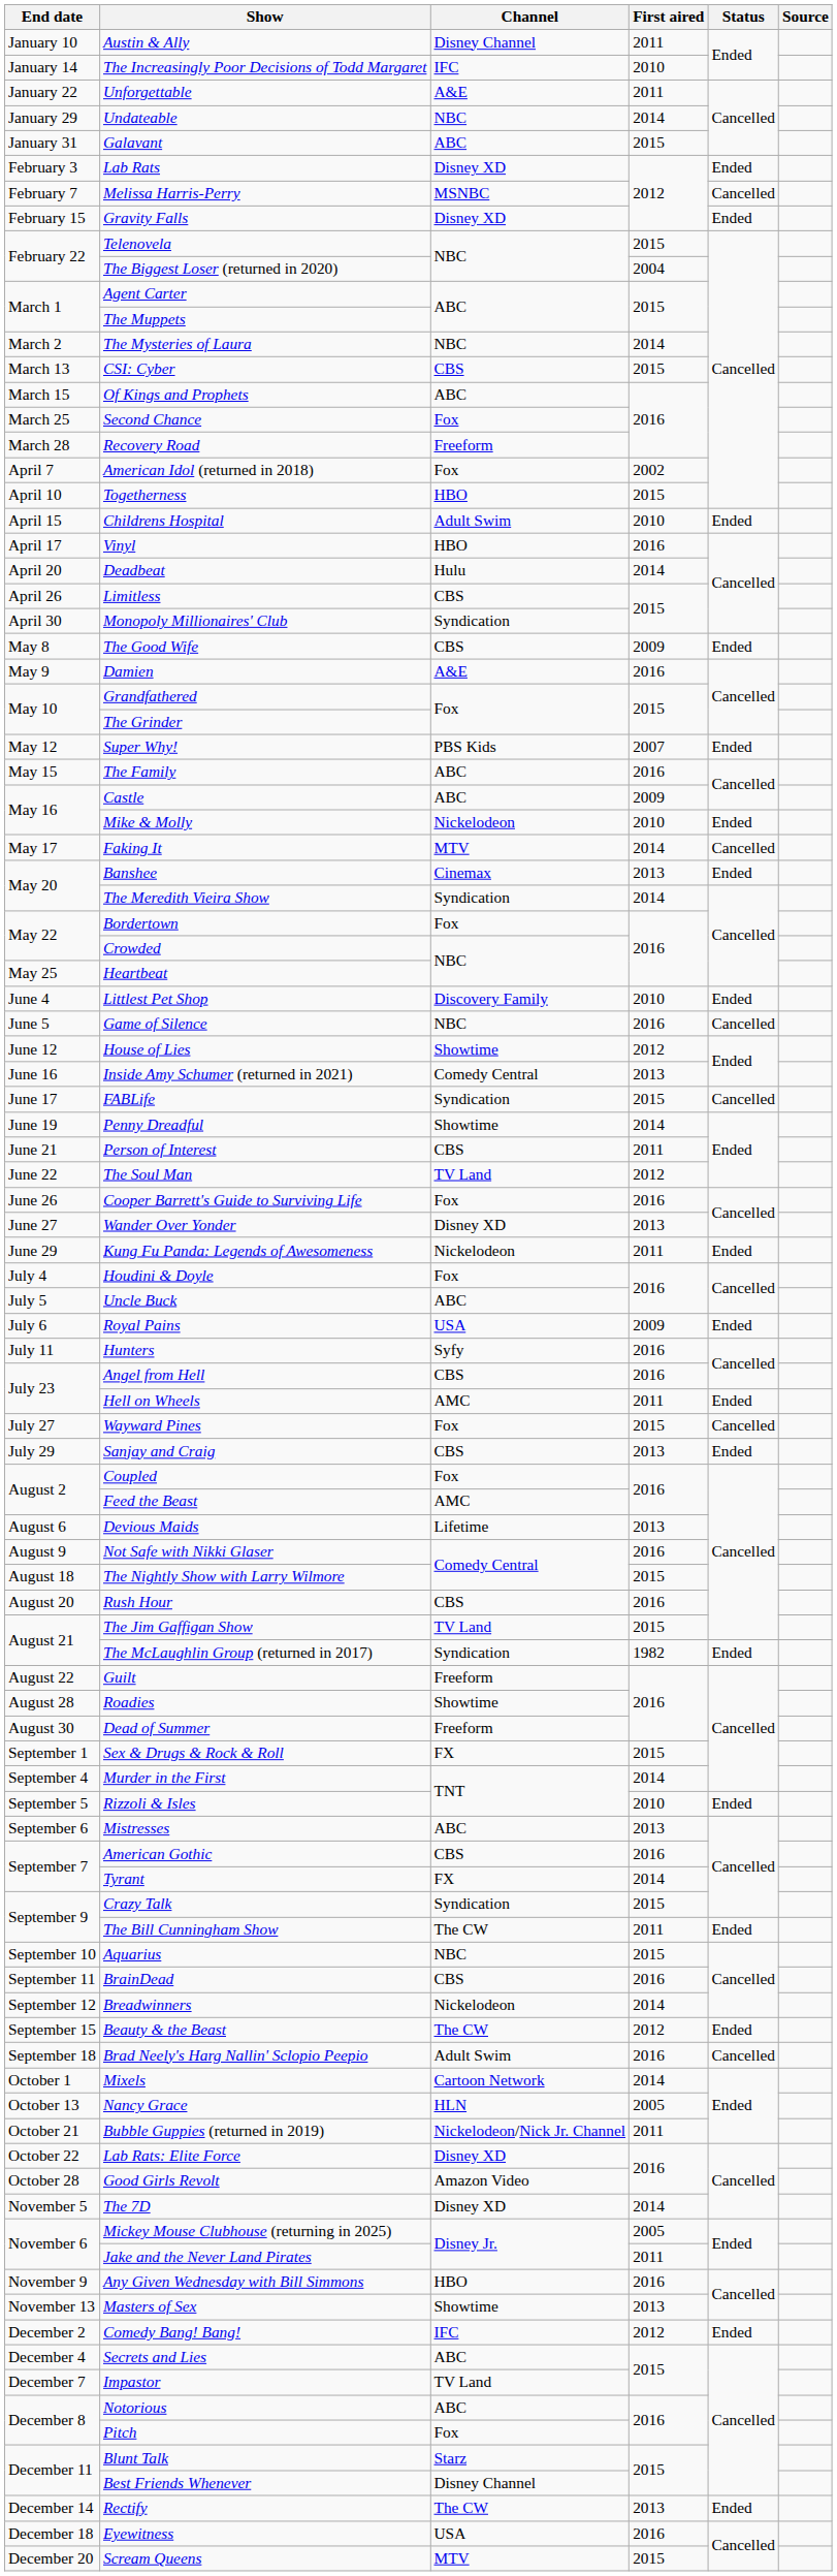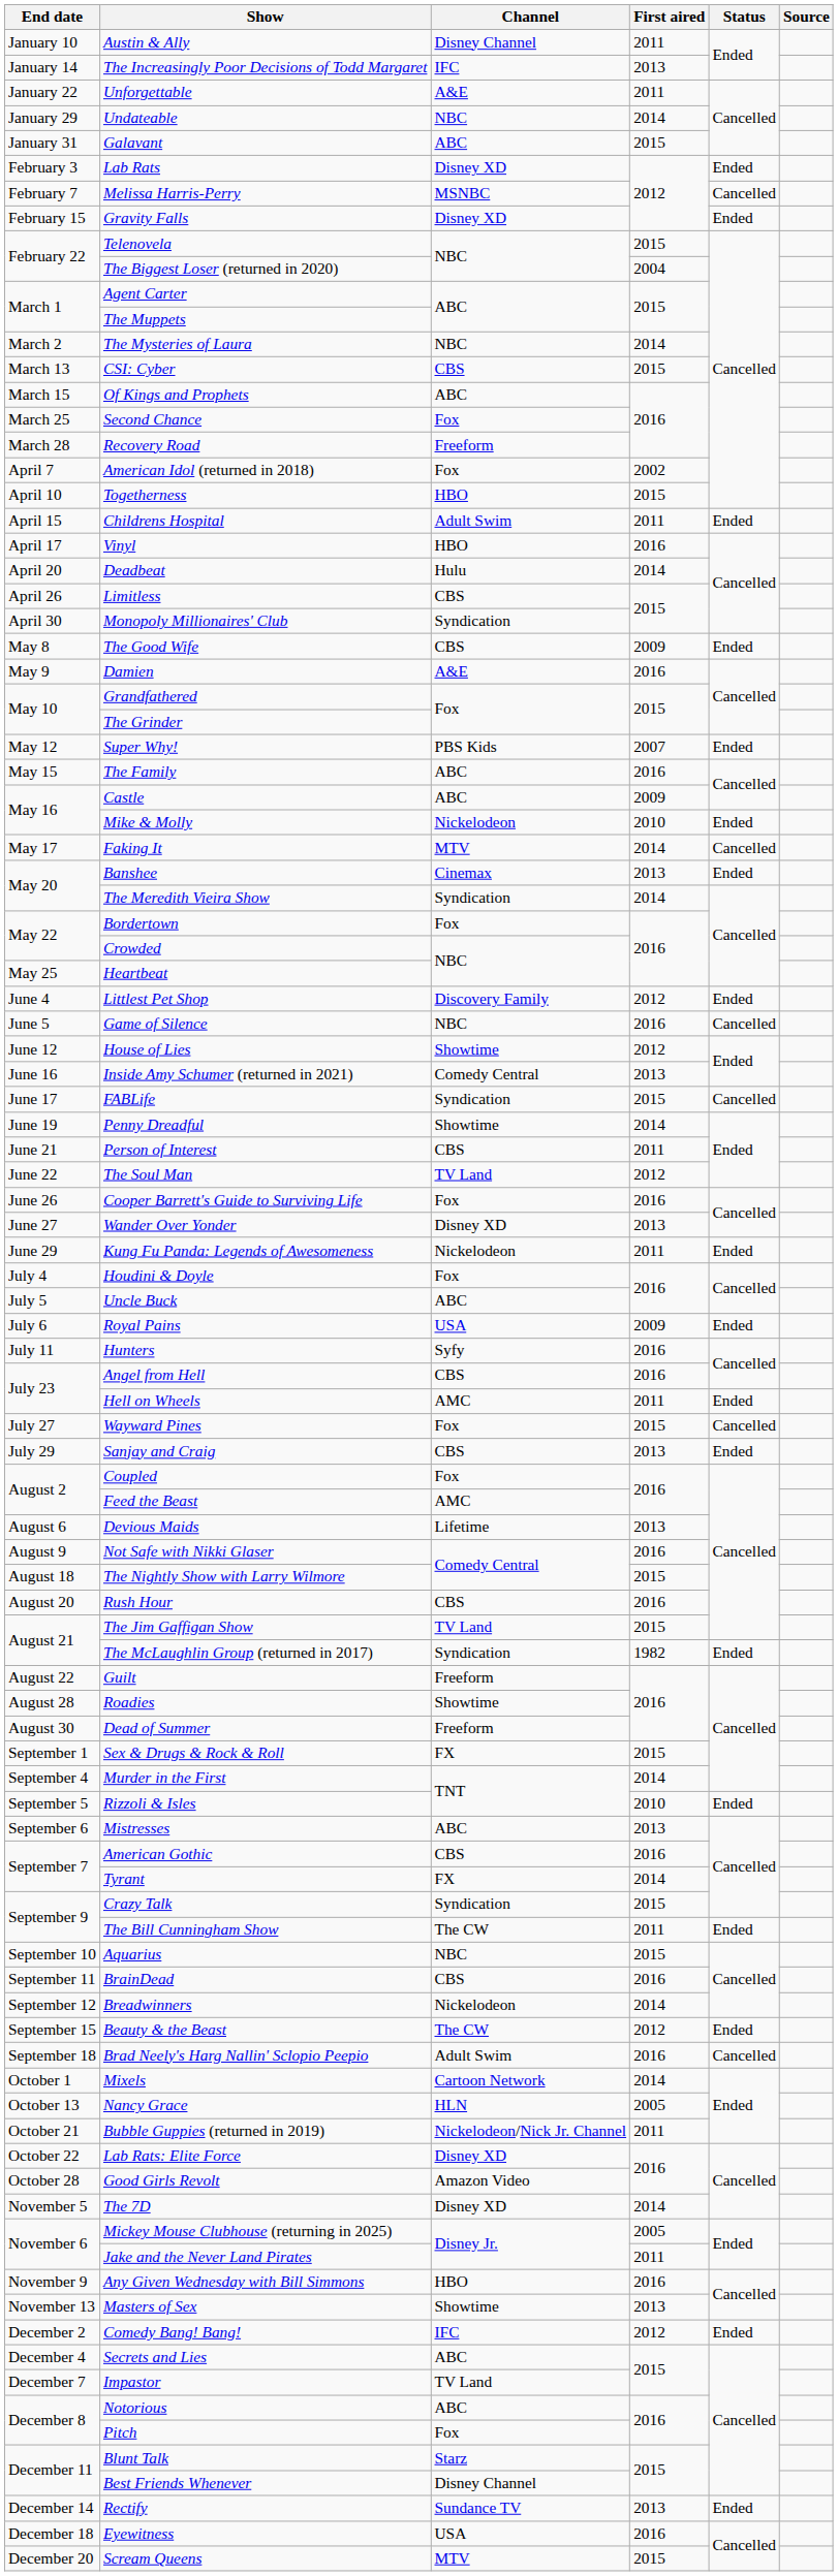The Increasingly Poor Decisions of Todd Margaret | First aired: 2010 -> 2013
Childrens Hospital | First aired: 2010 -> 2011
Littlest Pet Shop | First aired: 2010 -> 2012
Rectify | Channel: The CW -> Sundance TV
